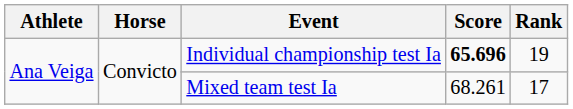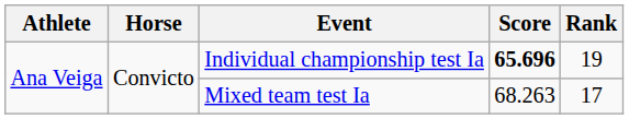Mixed team test Ia | Score: 68.261 -> 68.263
